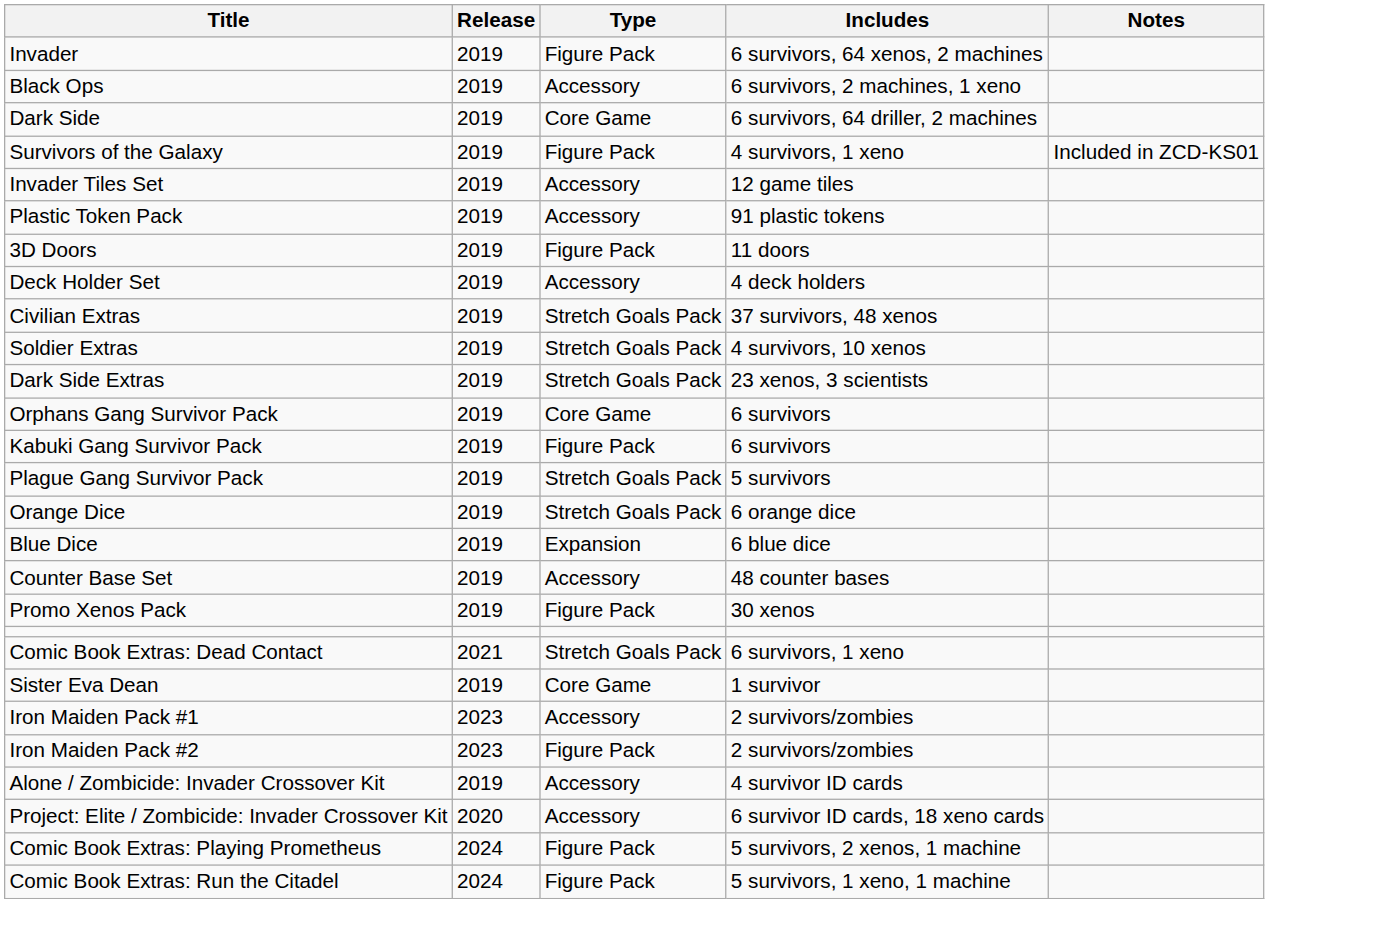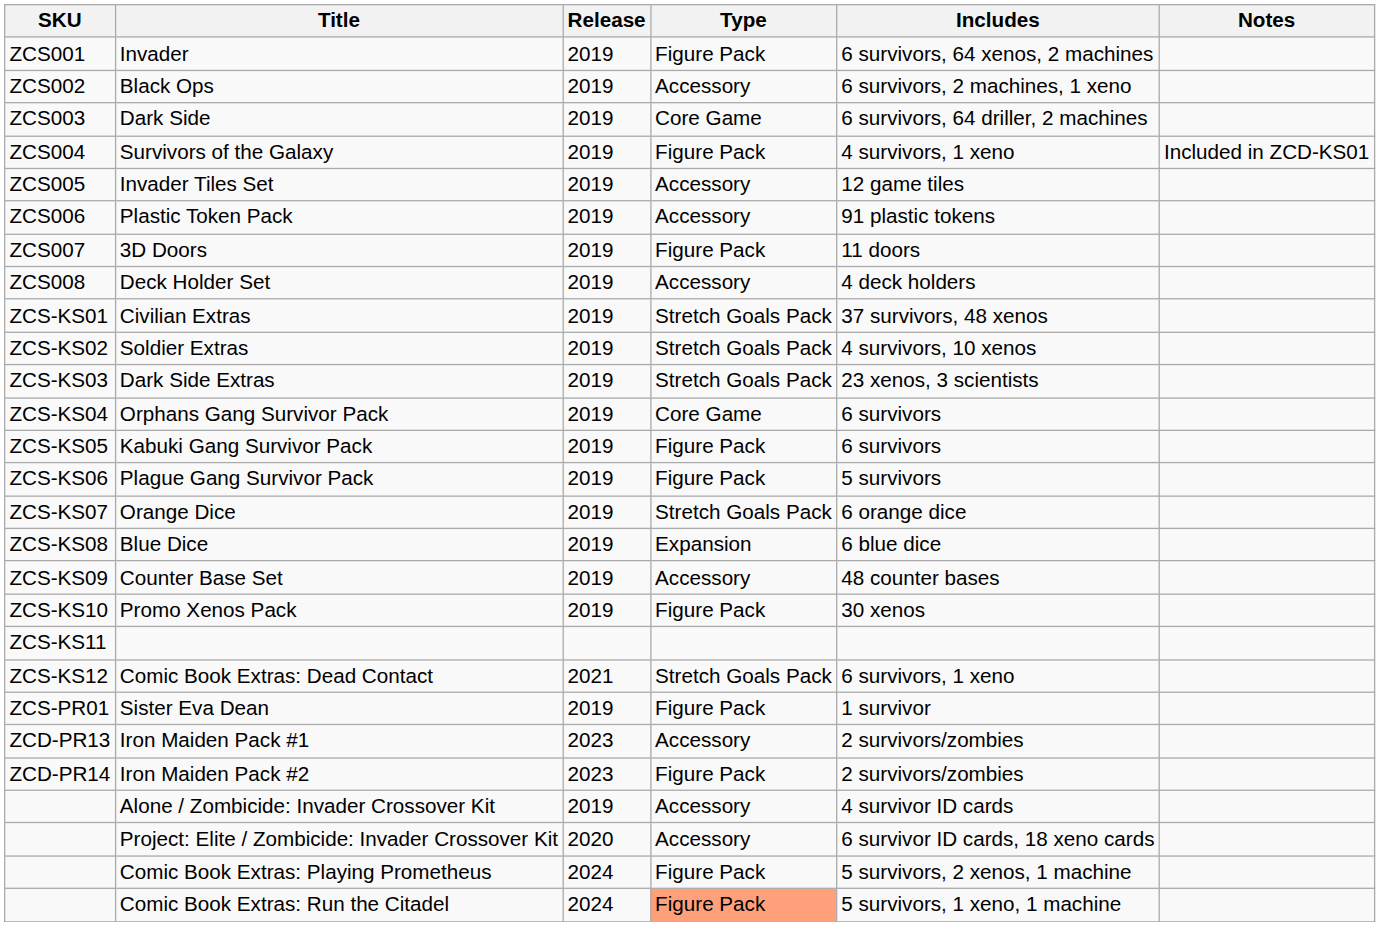+ column: SKU | ZCS001 | ZCS002 | ZCS003 | ZCS004 | ZCS005 | ZCS006 | ZCS007 | ZCS008 | ZCS-KS01 | ZCS-KS02 | ZCS-KS03 | ZCS-KS04 | ZCS-KS05 | ZCS-KS06 | ZCS-KS07 | ZCS-KS08 | ZCS-KS09 | ZCS-KS10 | ZCS-KS11 | ZCS-KS12 | ZCS-PR01 | ZCD-PR13 | ZCD-PR14
Plague Gang Survivor Pack | Type: Stretch Goals Pack -> Figure Pack
Sister Eva Dean | Type: Core Game -> Figure Pack
Comic Book Extras: Run the Citadel | Type: no background -> lightsalmon background
